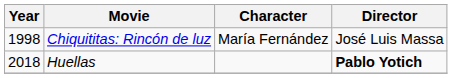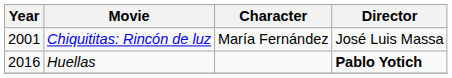Chiquititas: Rincón de luz | Year: 1998 -> 2001
Huellas | Year: 2018 -> 2016
